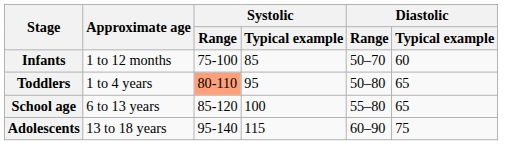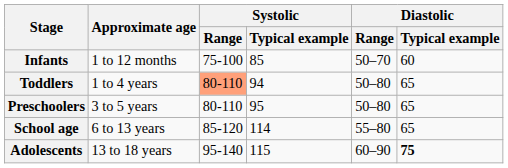Toddlers | Systolic / Typical example: 95 -> 94
+ row: Preschoolers | 3 to 5 years | 80-110 | 95 | 50–80 | 65
School age | Systolic / Typical example: 100 -> 114
Adolescents | Diastolic / Typical example: normal -> bold
